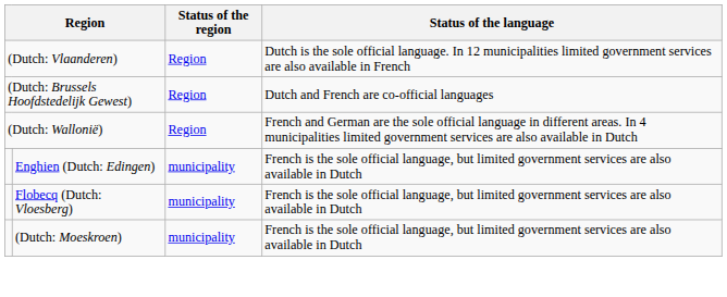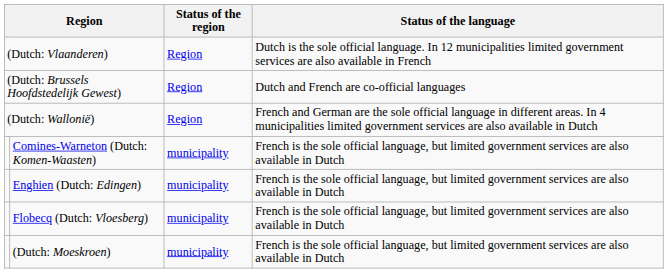+ row: Comines-Warneton (Dutch: Komen-Waasten) | municipality | French is the sole official language, but limited government services are also available in Dutch
